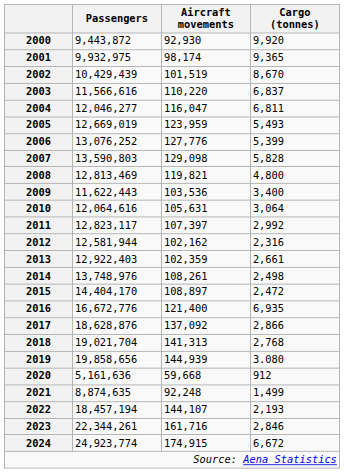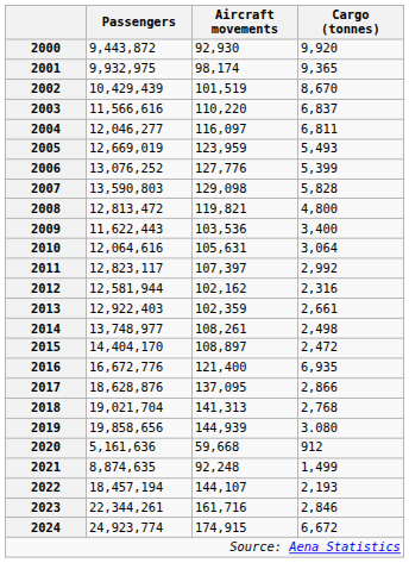2004 | Aircraft movements: 116,047 -> 116,097
2008 | Passengers: 12,813,469 -> 12,813,472
2014 | Passengers: 13,748,976 -> 13,748,977
2017 | Aircraft movements: 137,092 -> 137,095
